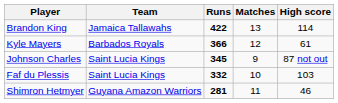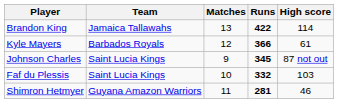columns swapped: Matches <-> Runs
